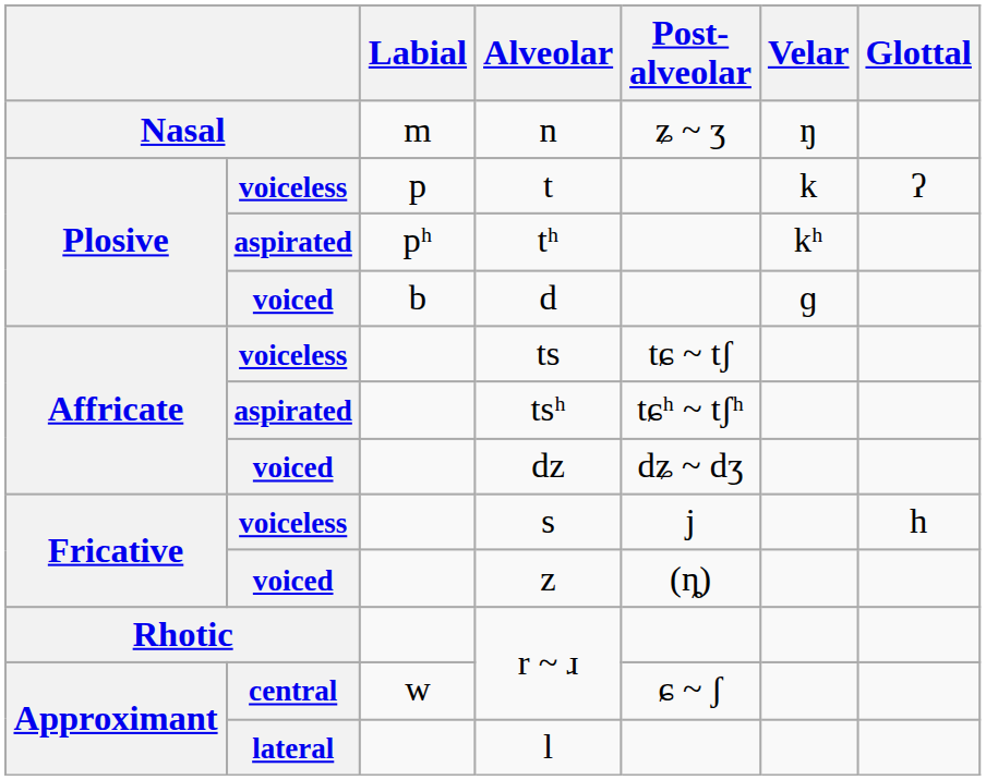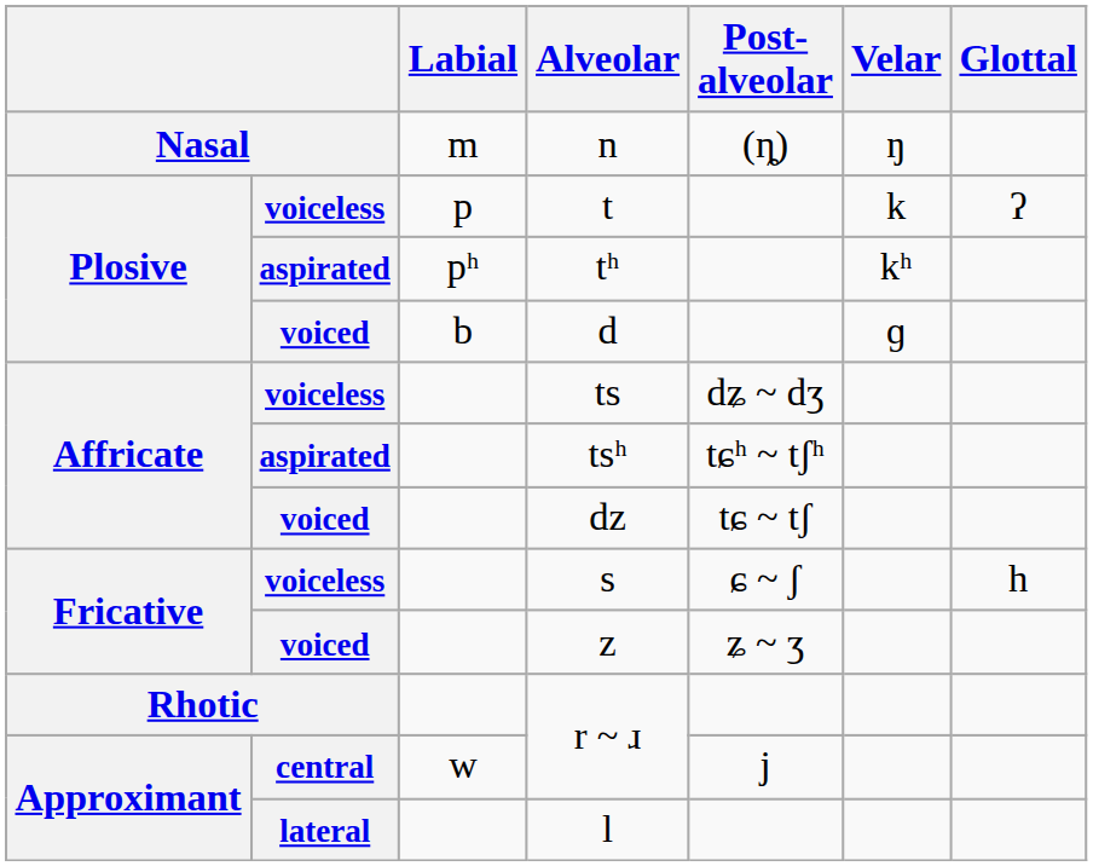n | Post- alveolar: ʑ ~ ʒ -> (ȵ)
ts | Post- alveolar: tɕ ~ tʃ -> dʑ ~ dʒ
dz | Post- alveolar: dʑ ~ dʒ -> tɕ ~ tʃ
s | Post- alveolar: j -> ɕ ~ ʃ
z | Post- alveolar: (ȵ) -> ʑ ~ ʒ
central / r ~ ɹ | Post- alveolar: ɕ ~ ʃ -> j
